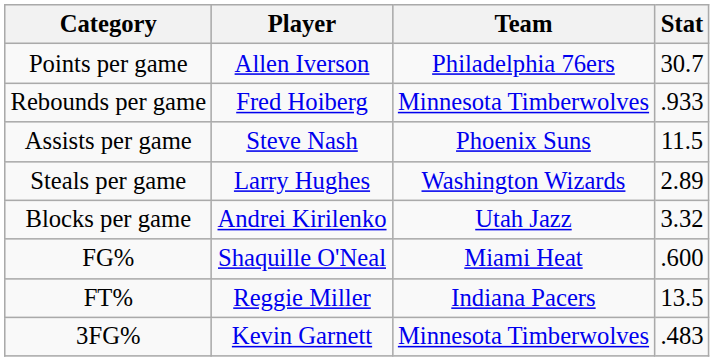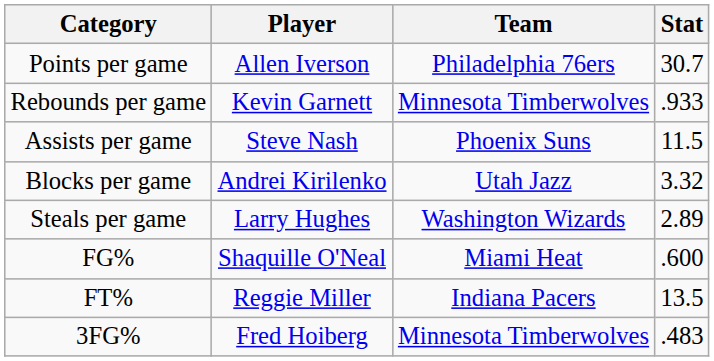Rebounds per game | Player: Fred Hoiberg -> Kevin Garnett
rows swapped: Steals per game <-> Blocks per game
3FG% | Player: Kevin Garnett -> Fred Hoiberg
